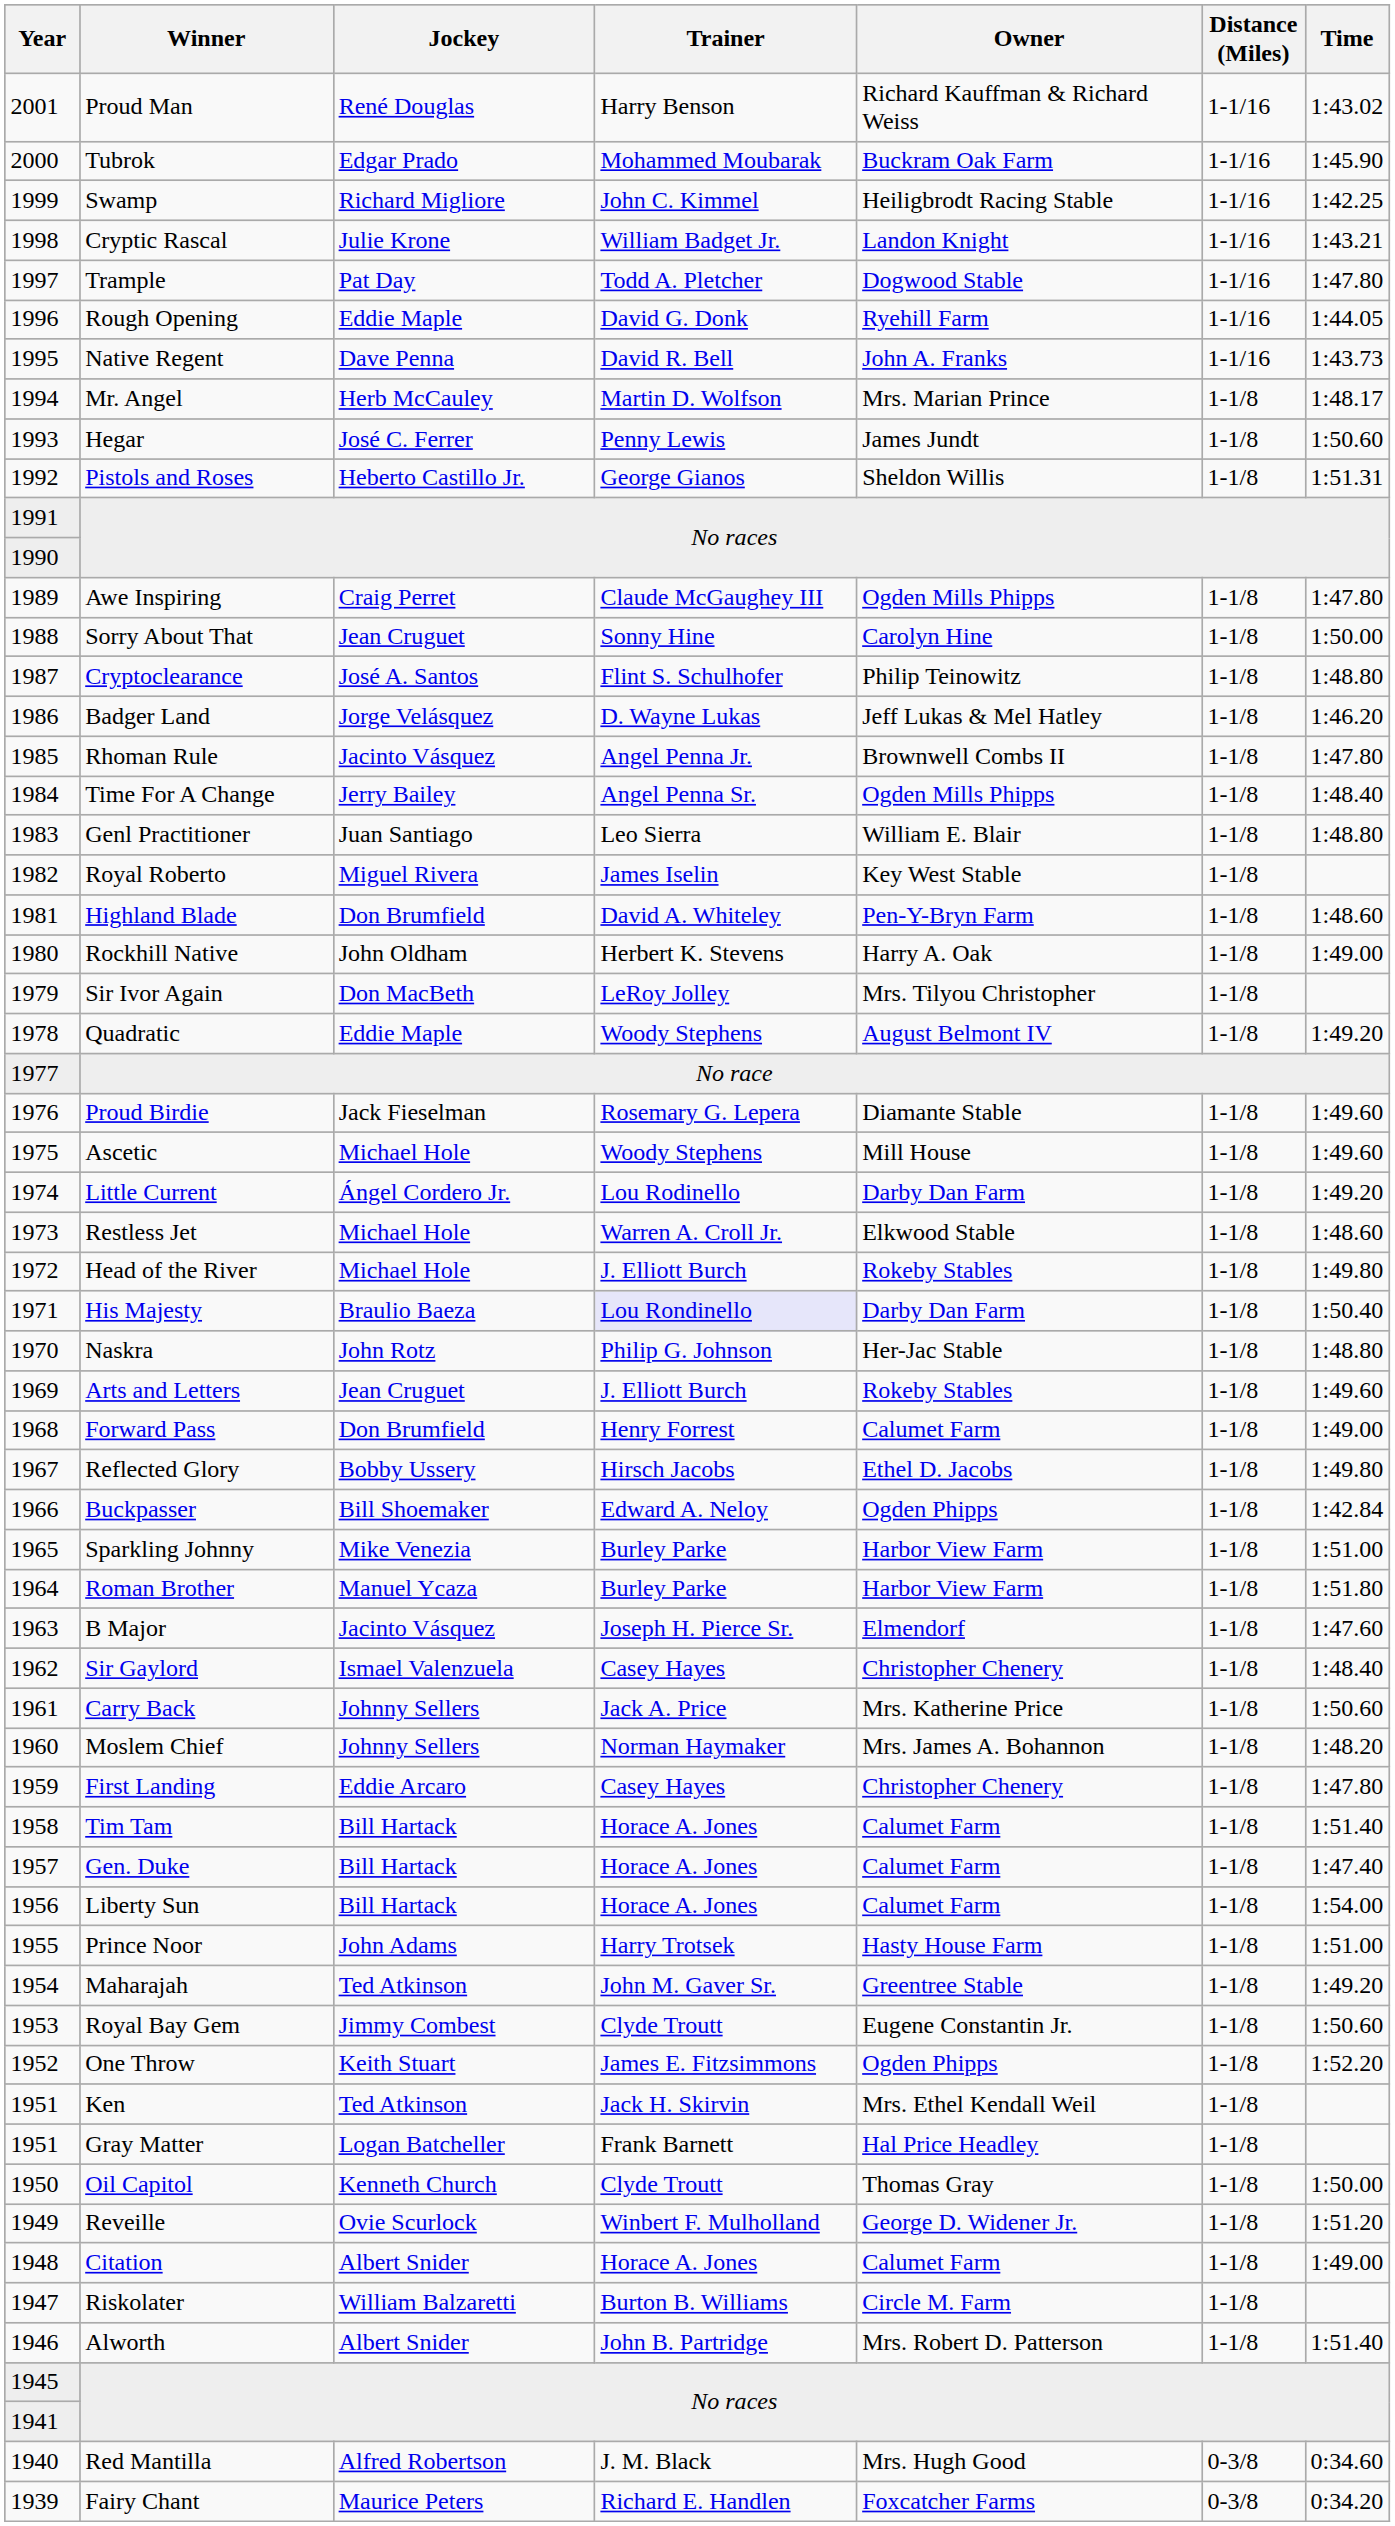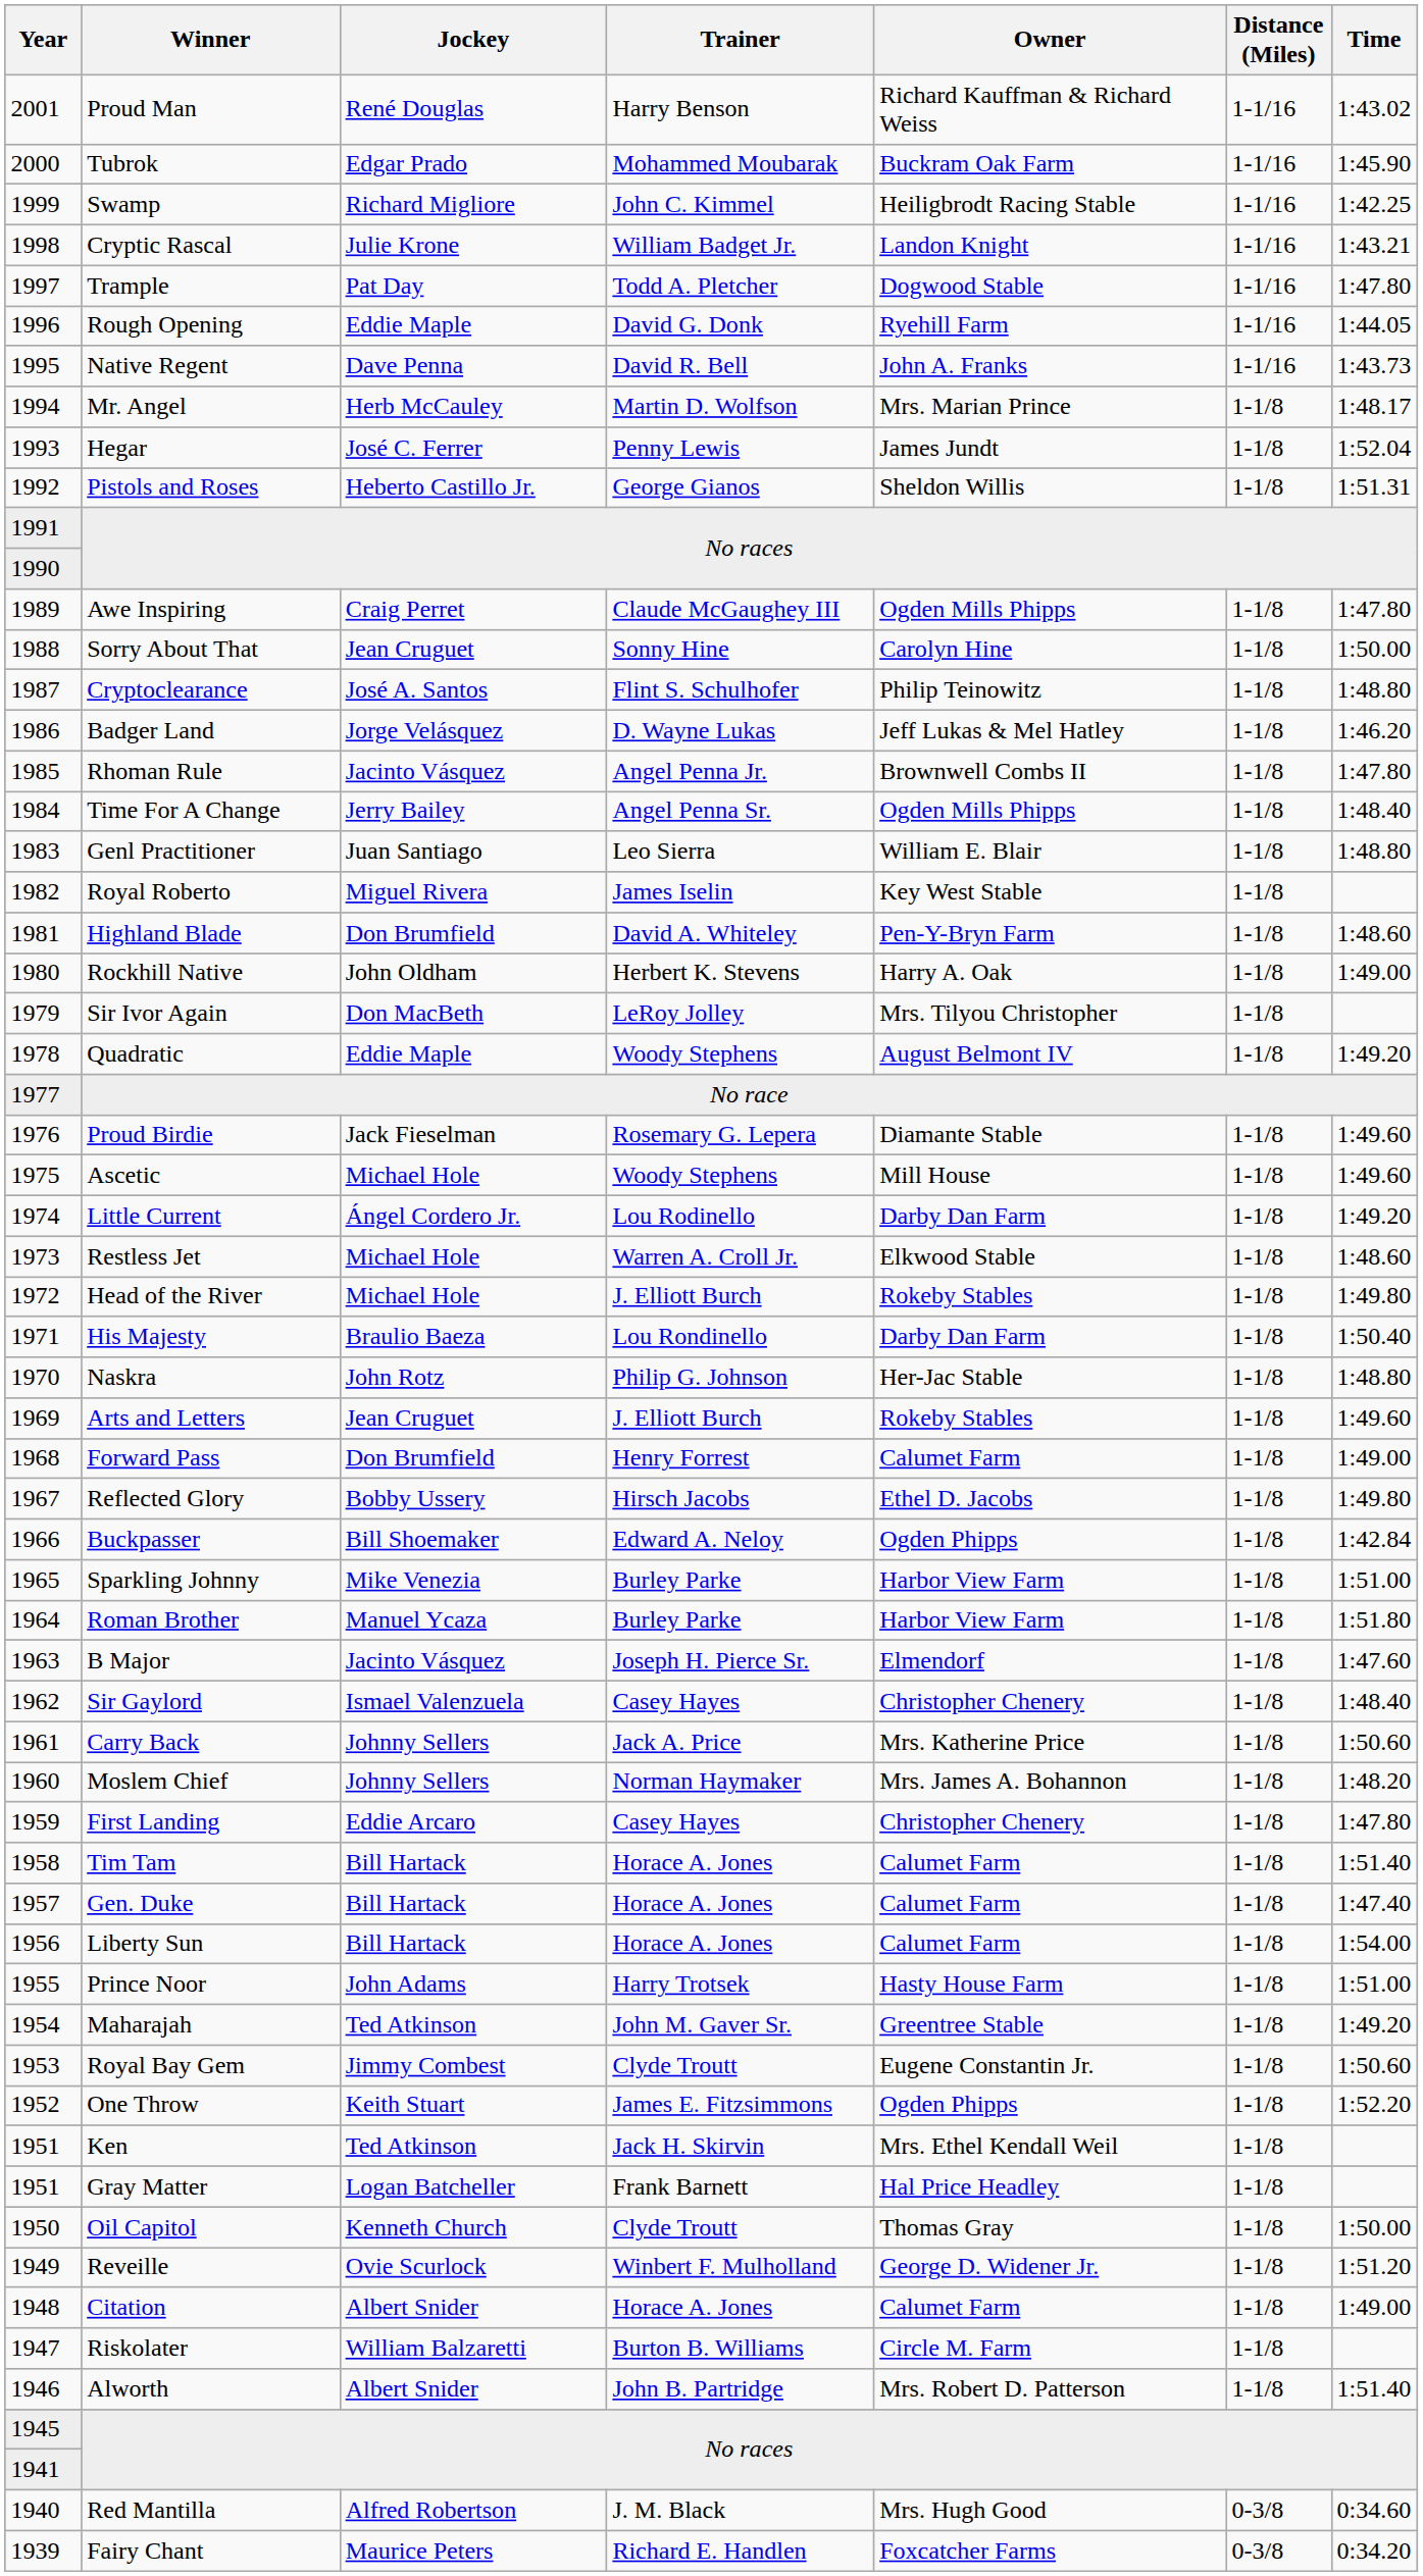Hegar | Time: 1:50.60 -> 1:52.04
His Majesty | Trainer: lavender background -> no background
